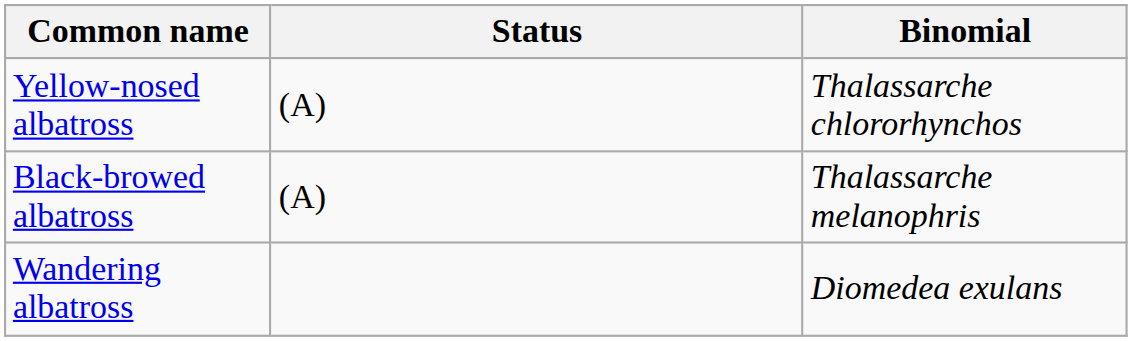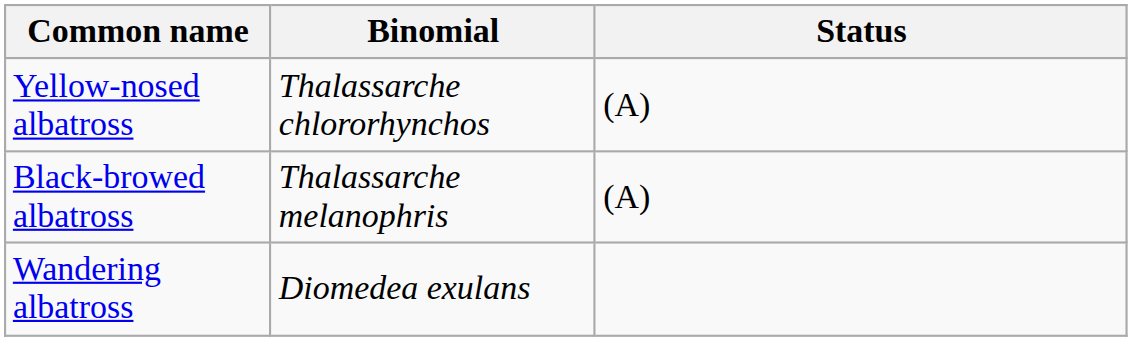columns swapped: Binomial <-> Status
